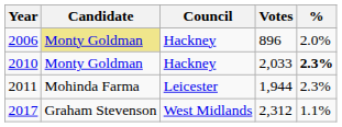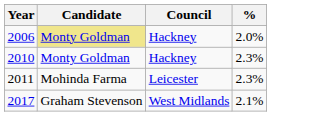- column: Votes | 896 | 2,033 | 1,944 | 2,312
2010 | %: bold -> normal
2017 | %: 1.1% -> 2.1%
